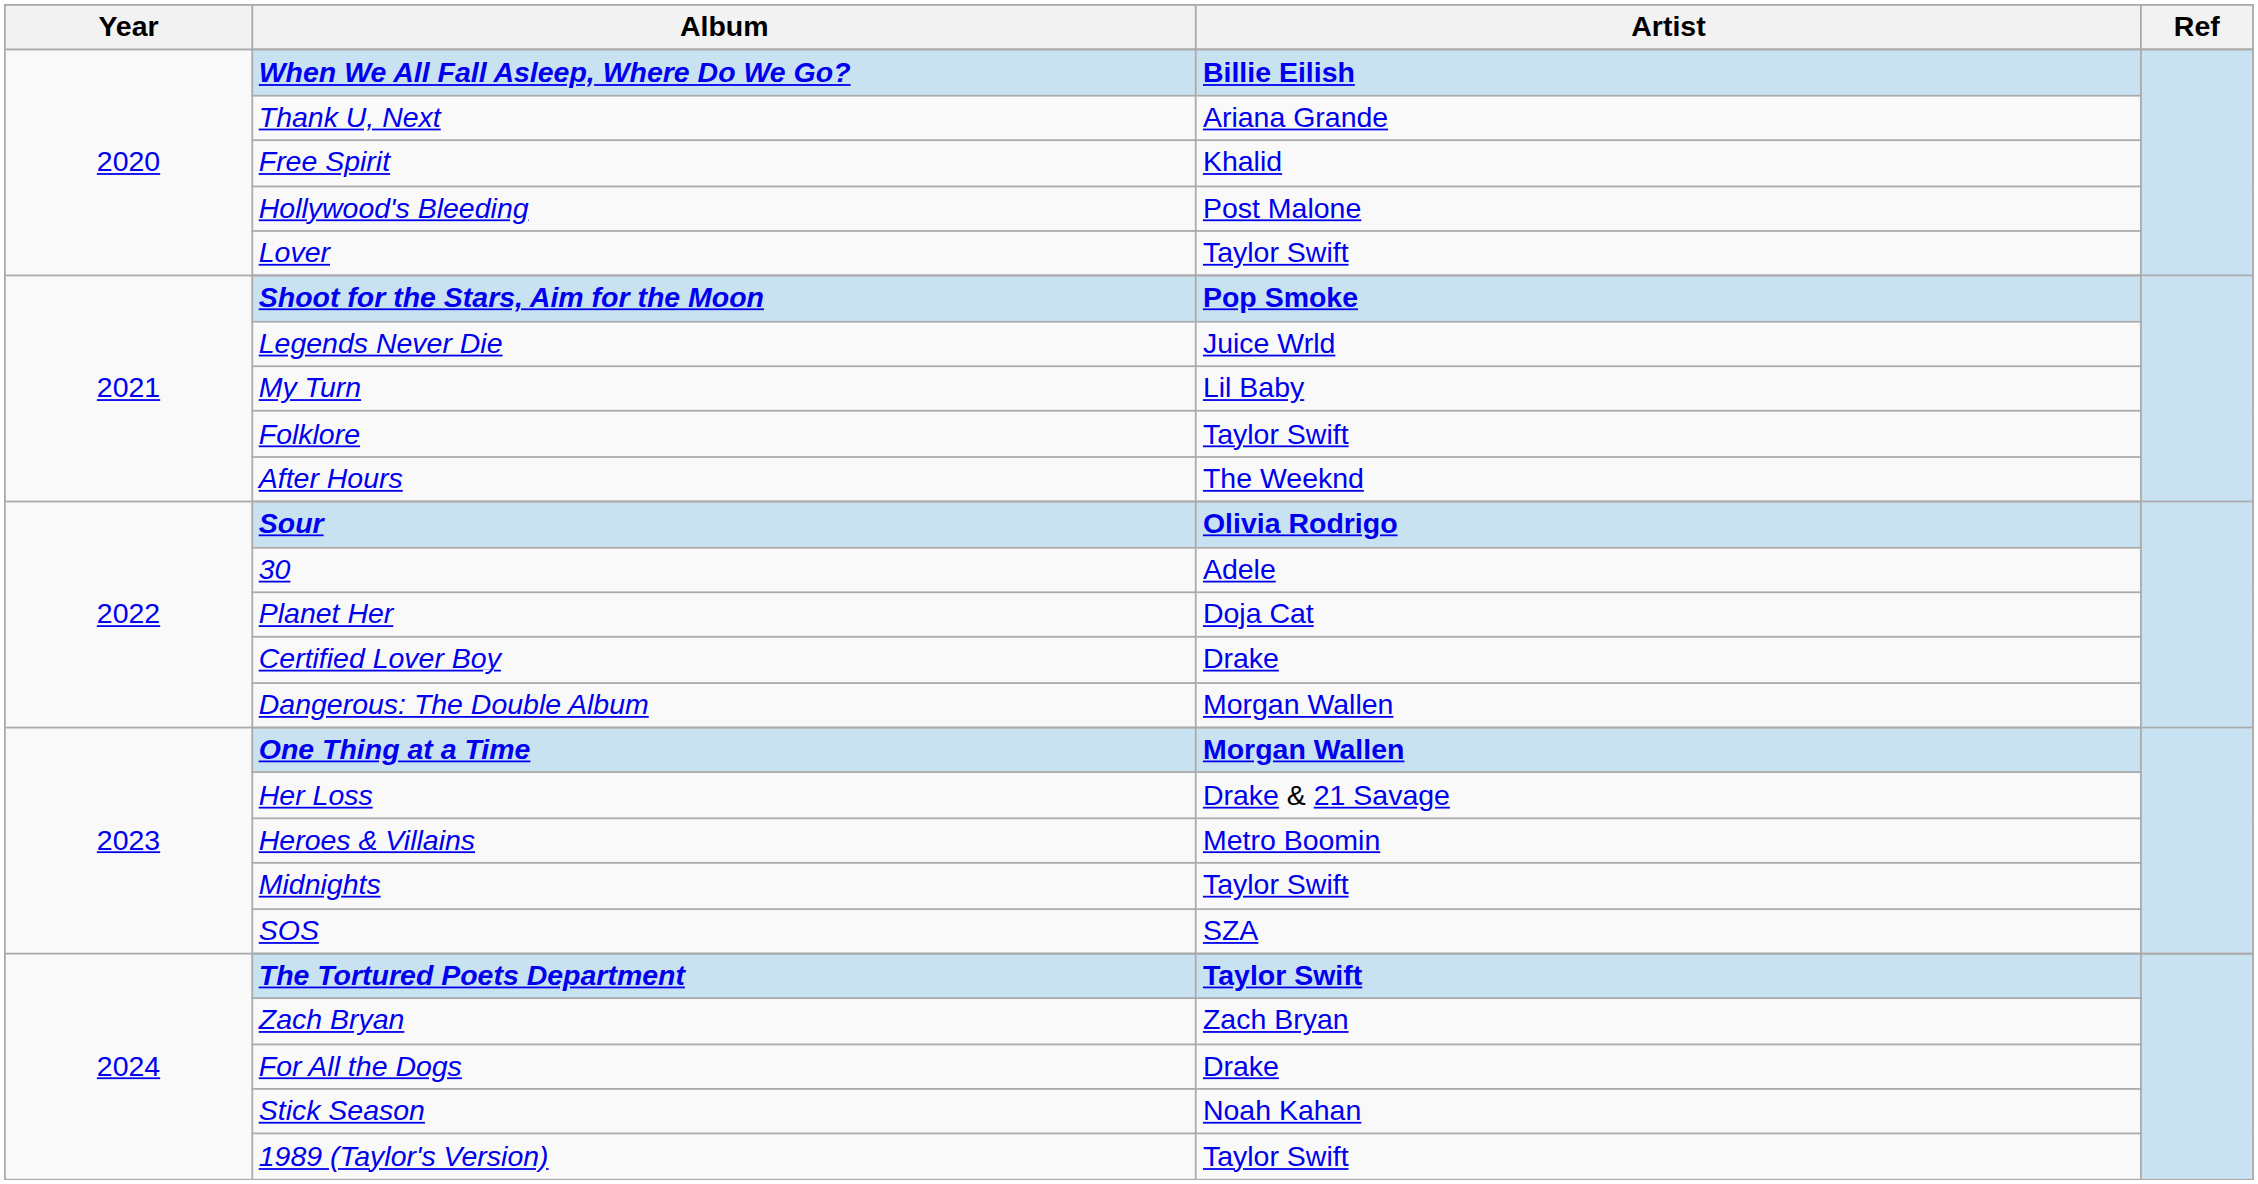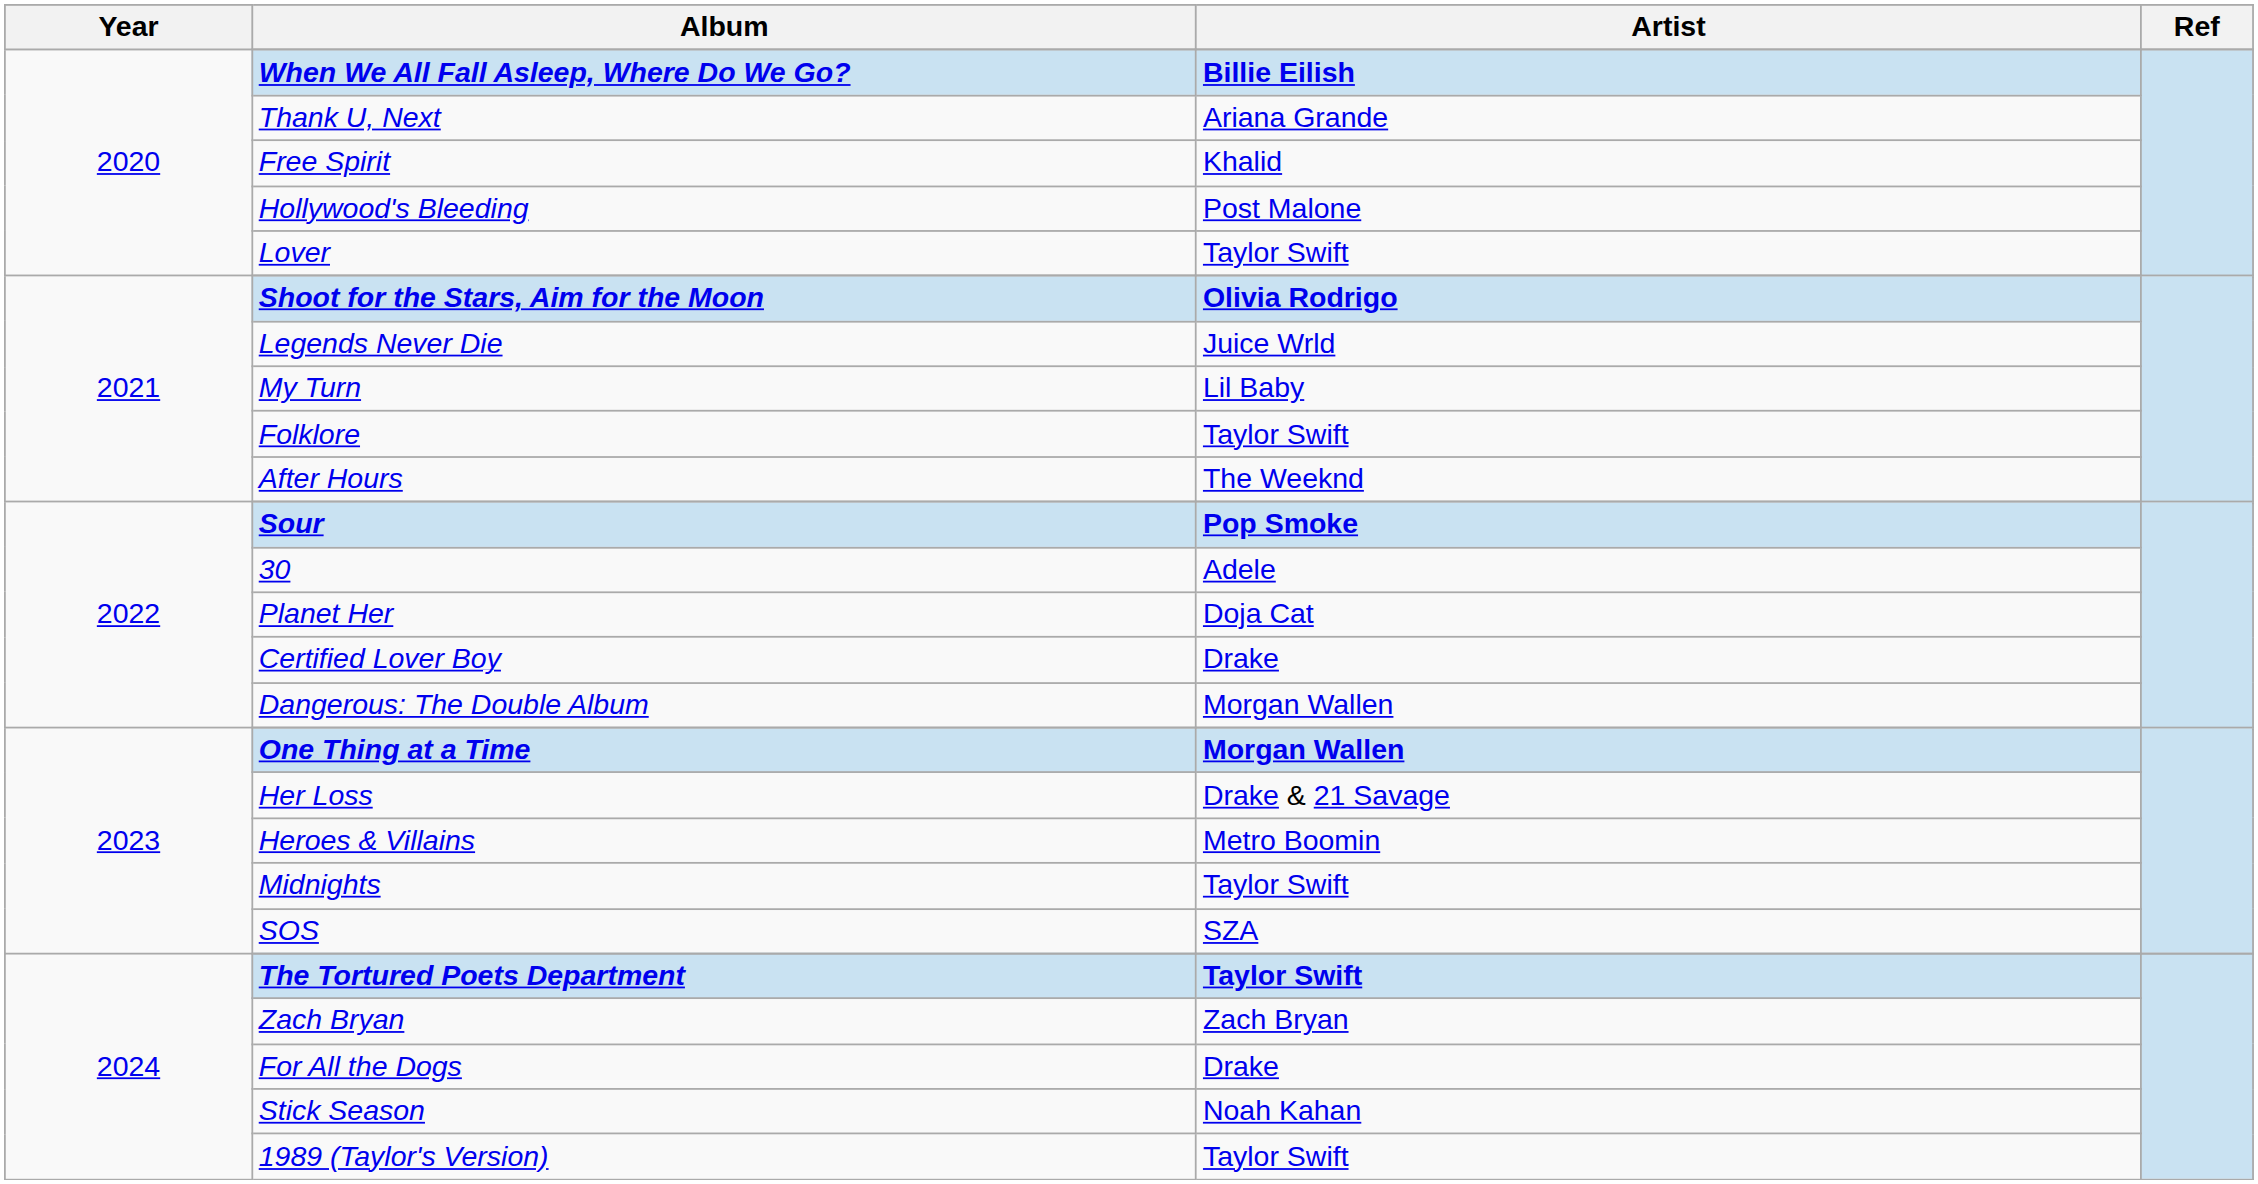Shoot for the Stars, Aim for the Moon | Artist: Pop Smoke -> Olivia Rodrigo
Sour | Artist: Olivia Rodrigo -> Pop Smoke
